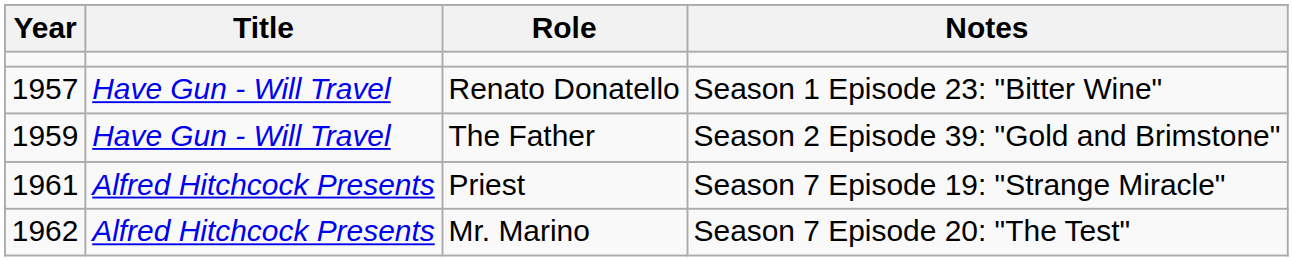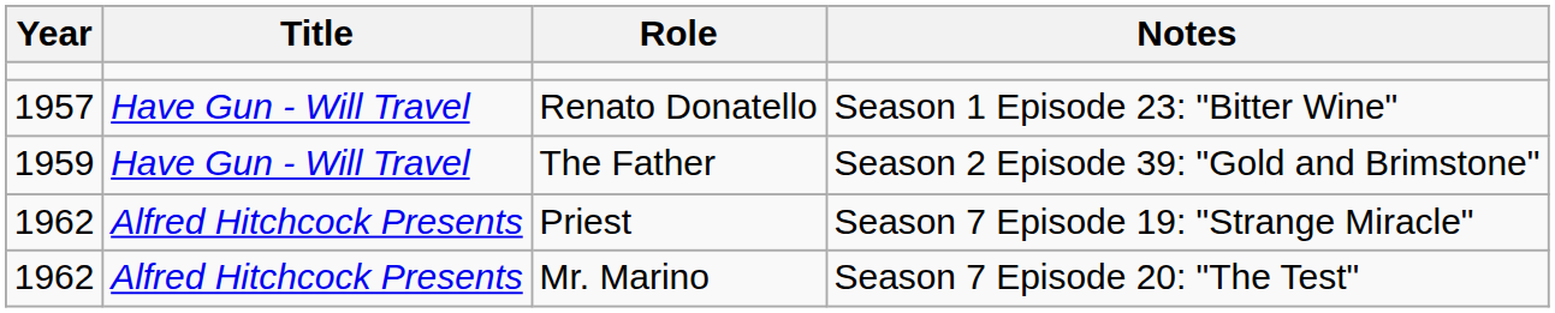Priest | Year: 1961 -> 1962
